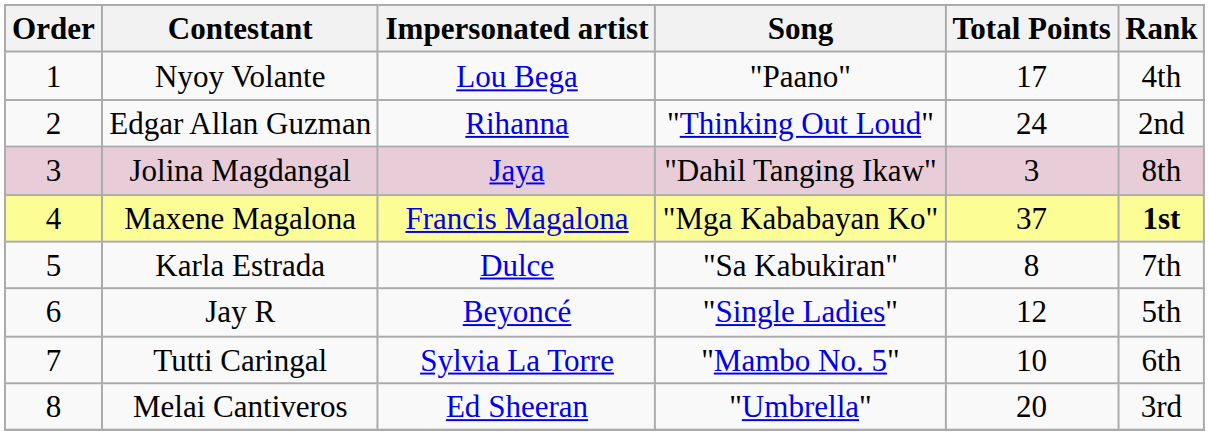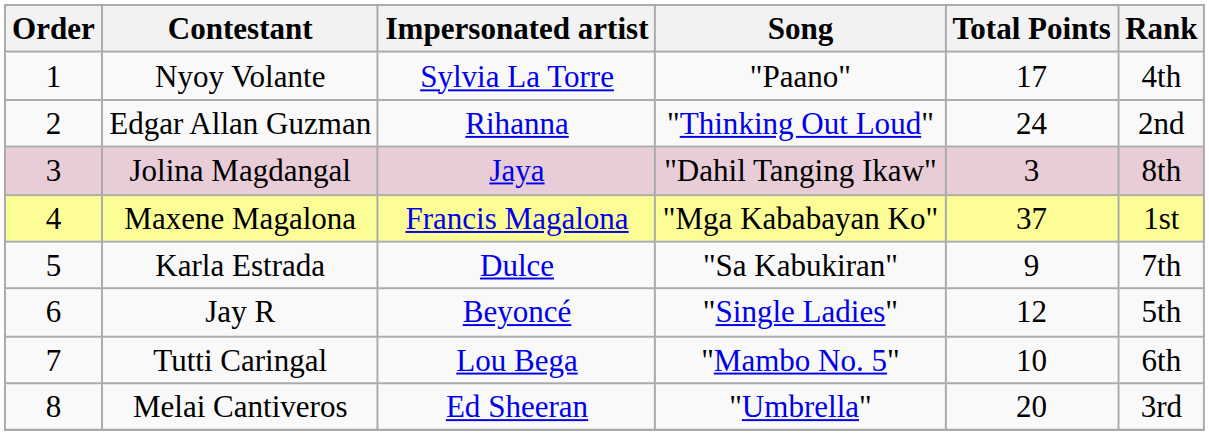Nyoy Volante | Impersonated artist: Lou Bega -> Sylvia La Torre
Maxene Magalona | Rank: bold -> normal
Karla Estrada | Total Points: 8 -> 9
Tutti Caringal | Impersonated artist: Sylvia La Torre -> Lou Bega
